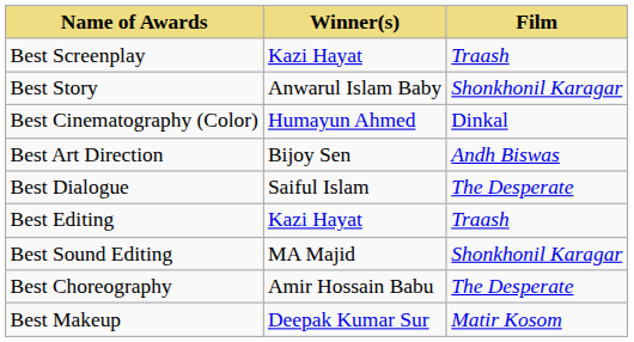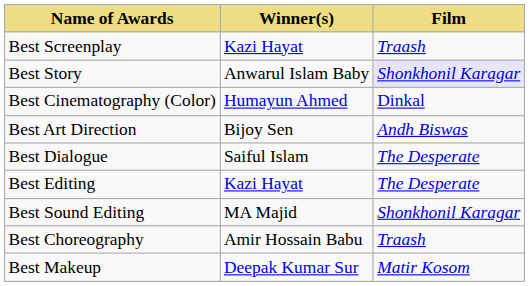Best Story | Film: no background -> lavender background
Best Editing | Film: Traash -> The Desperate
Best Choreography | Film: The Desperate -> Traash
